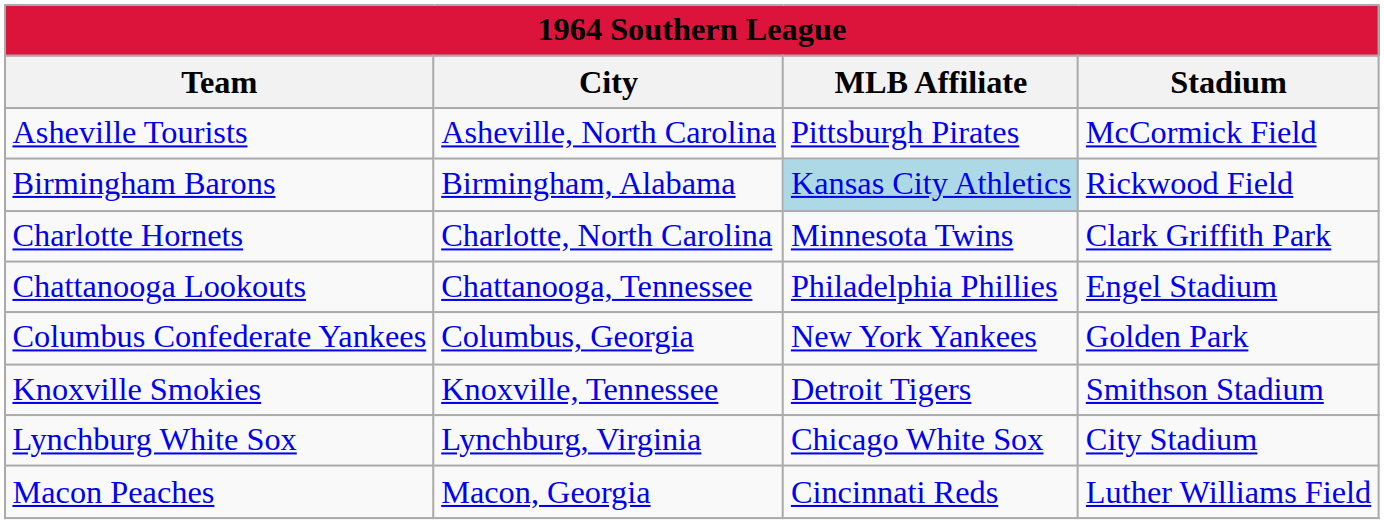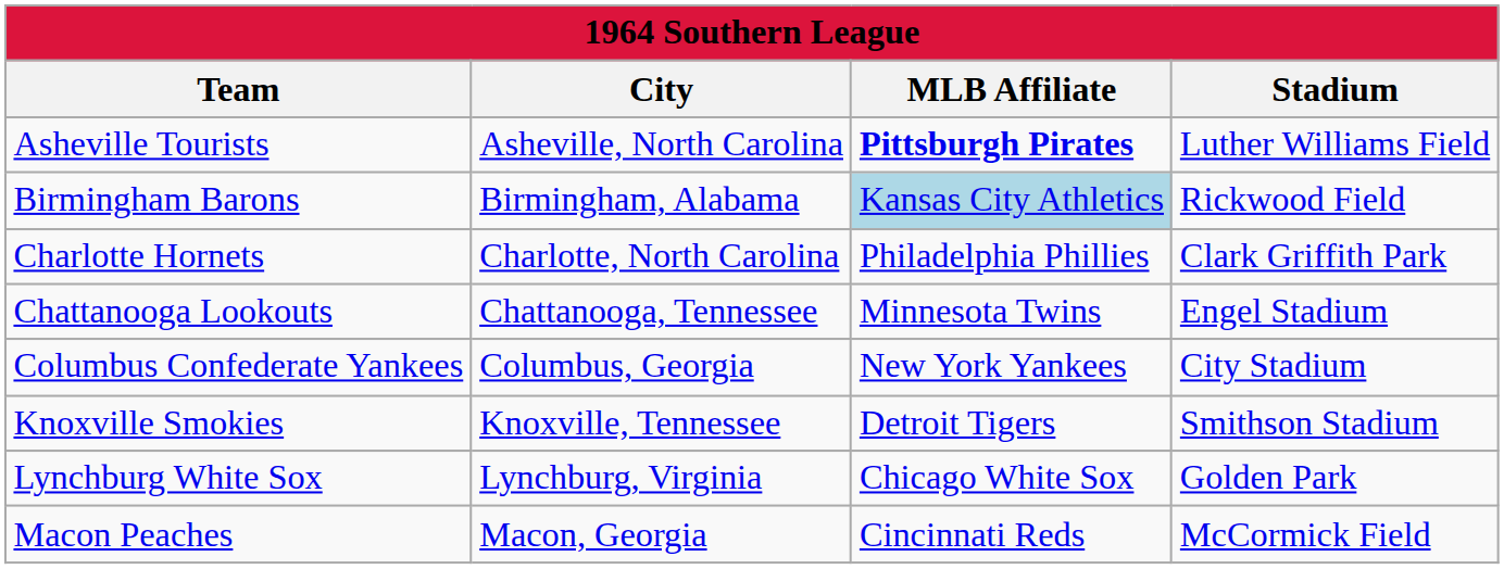Asheville Tourists | MLB Affiliate: normal -> bold
Asheville Tourists | Stadium: McCormick Field -> Luther Williams Field
Charlotte Hornets | MLB Affiliate: Minnesota Twins -> Philadelphia Phillies
Chattanooga Lookouts | MLB Affiliate: Philadelphia Phillies -> Minnesota Twins
Columbus Confederate Yankees | Stadium: Golden Park -> City Stadium
Lynchburg White Sox | Stadium: City Stadium -> Golden Park
Macon Peaches | Stadium: Luther Williams Field -> McCormick Field
